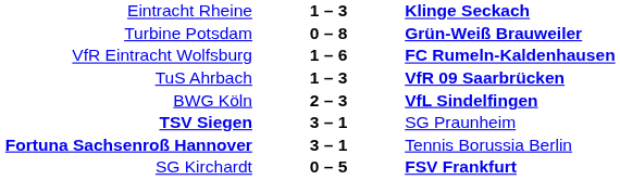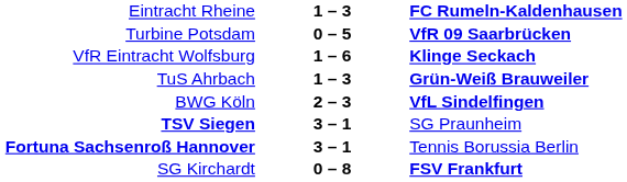Eintracht Rheine | column 3: Klinge Seckach -> FC Rumeln-Kaldenhausen
Turbine Potsdam | column 2: 0 – 8 -> 0 – 5
Turbine Potsdam | column 3: Grün-Weiß Brauweiler -> VfR 09 Saarbrücken
VfR Eintracht Wolfsburg | column 3: FC Rumeln-Kaldenhausen -> Klinge Seckach
TuS Ahrbach | column 3: VfR 09 Saarbrücken -> Grün-Weiß Brauweiler
SG Kirchardt | column 2: 0 – 5 -> 0 – 8
